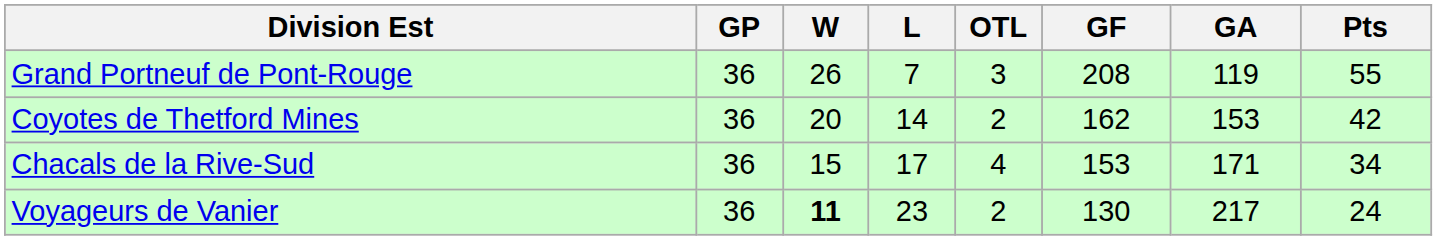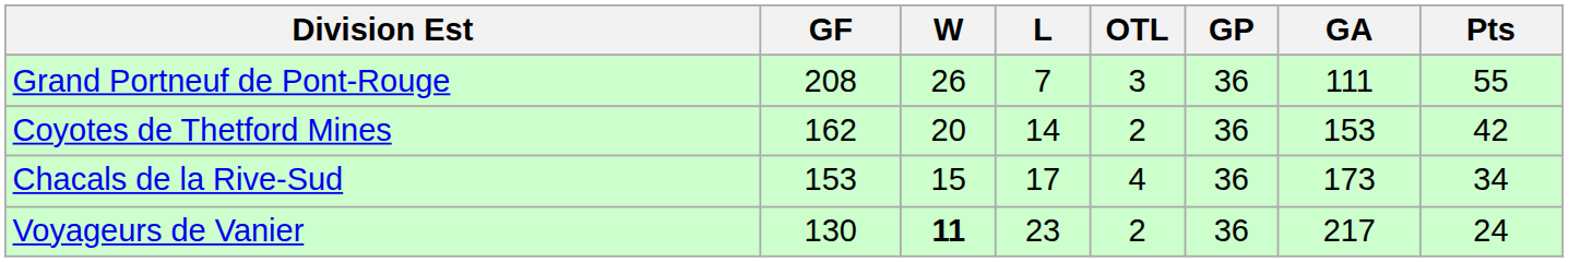columns swapped: GP <-> GF
Grand Portneuf de Pont-Rouge | GA: 119 -> 111
Chacals de la Rive-Sud | GA: 171 -> 173
